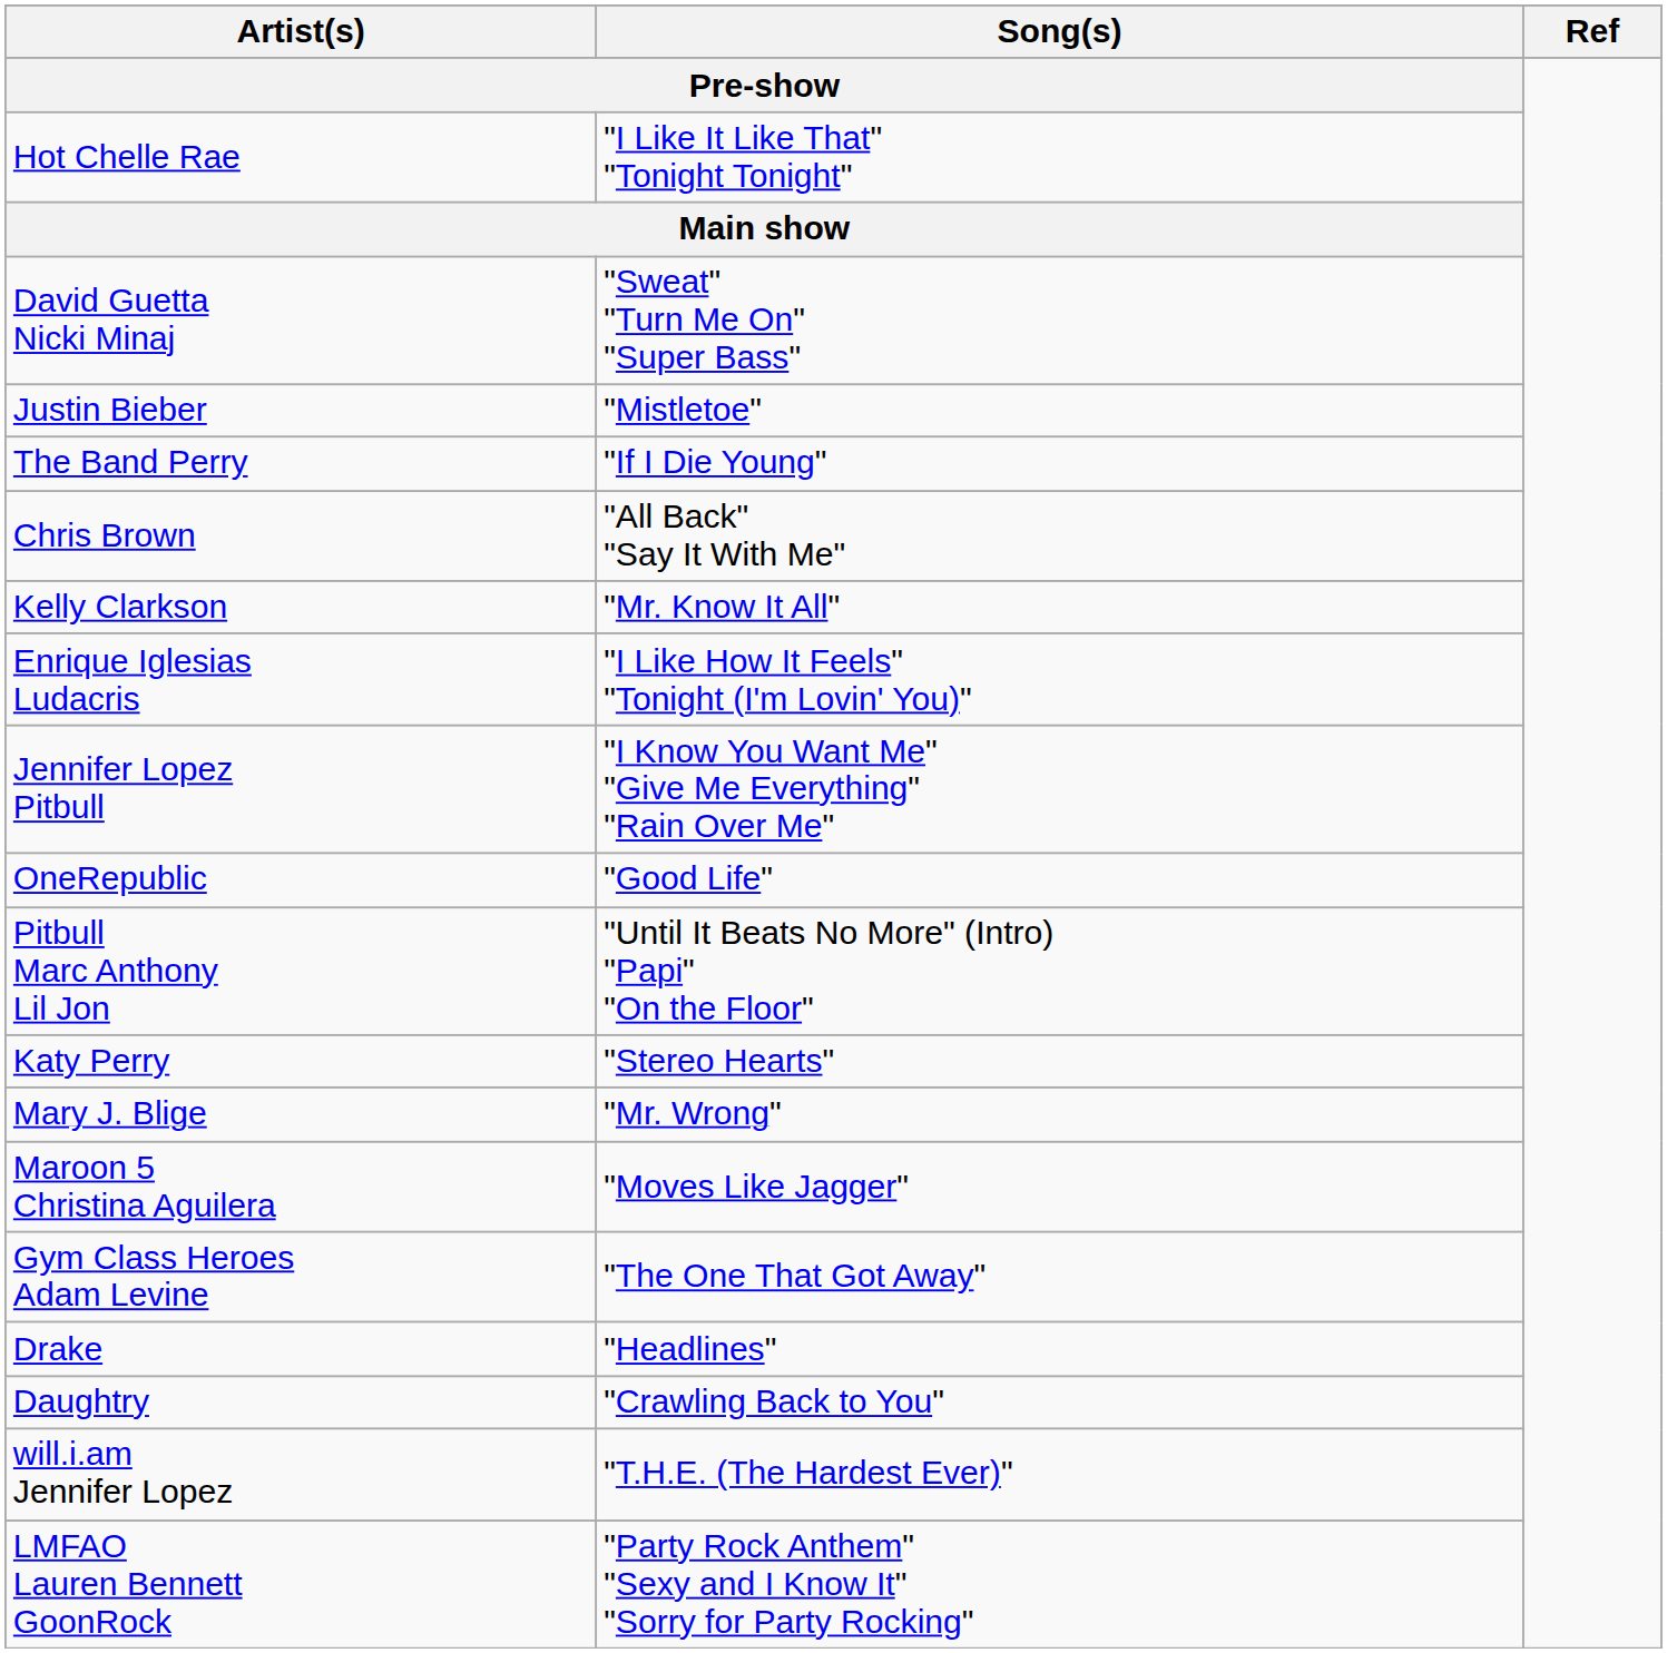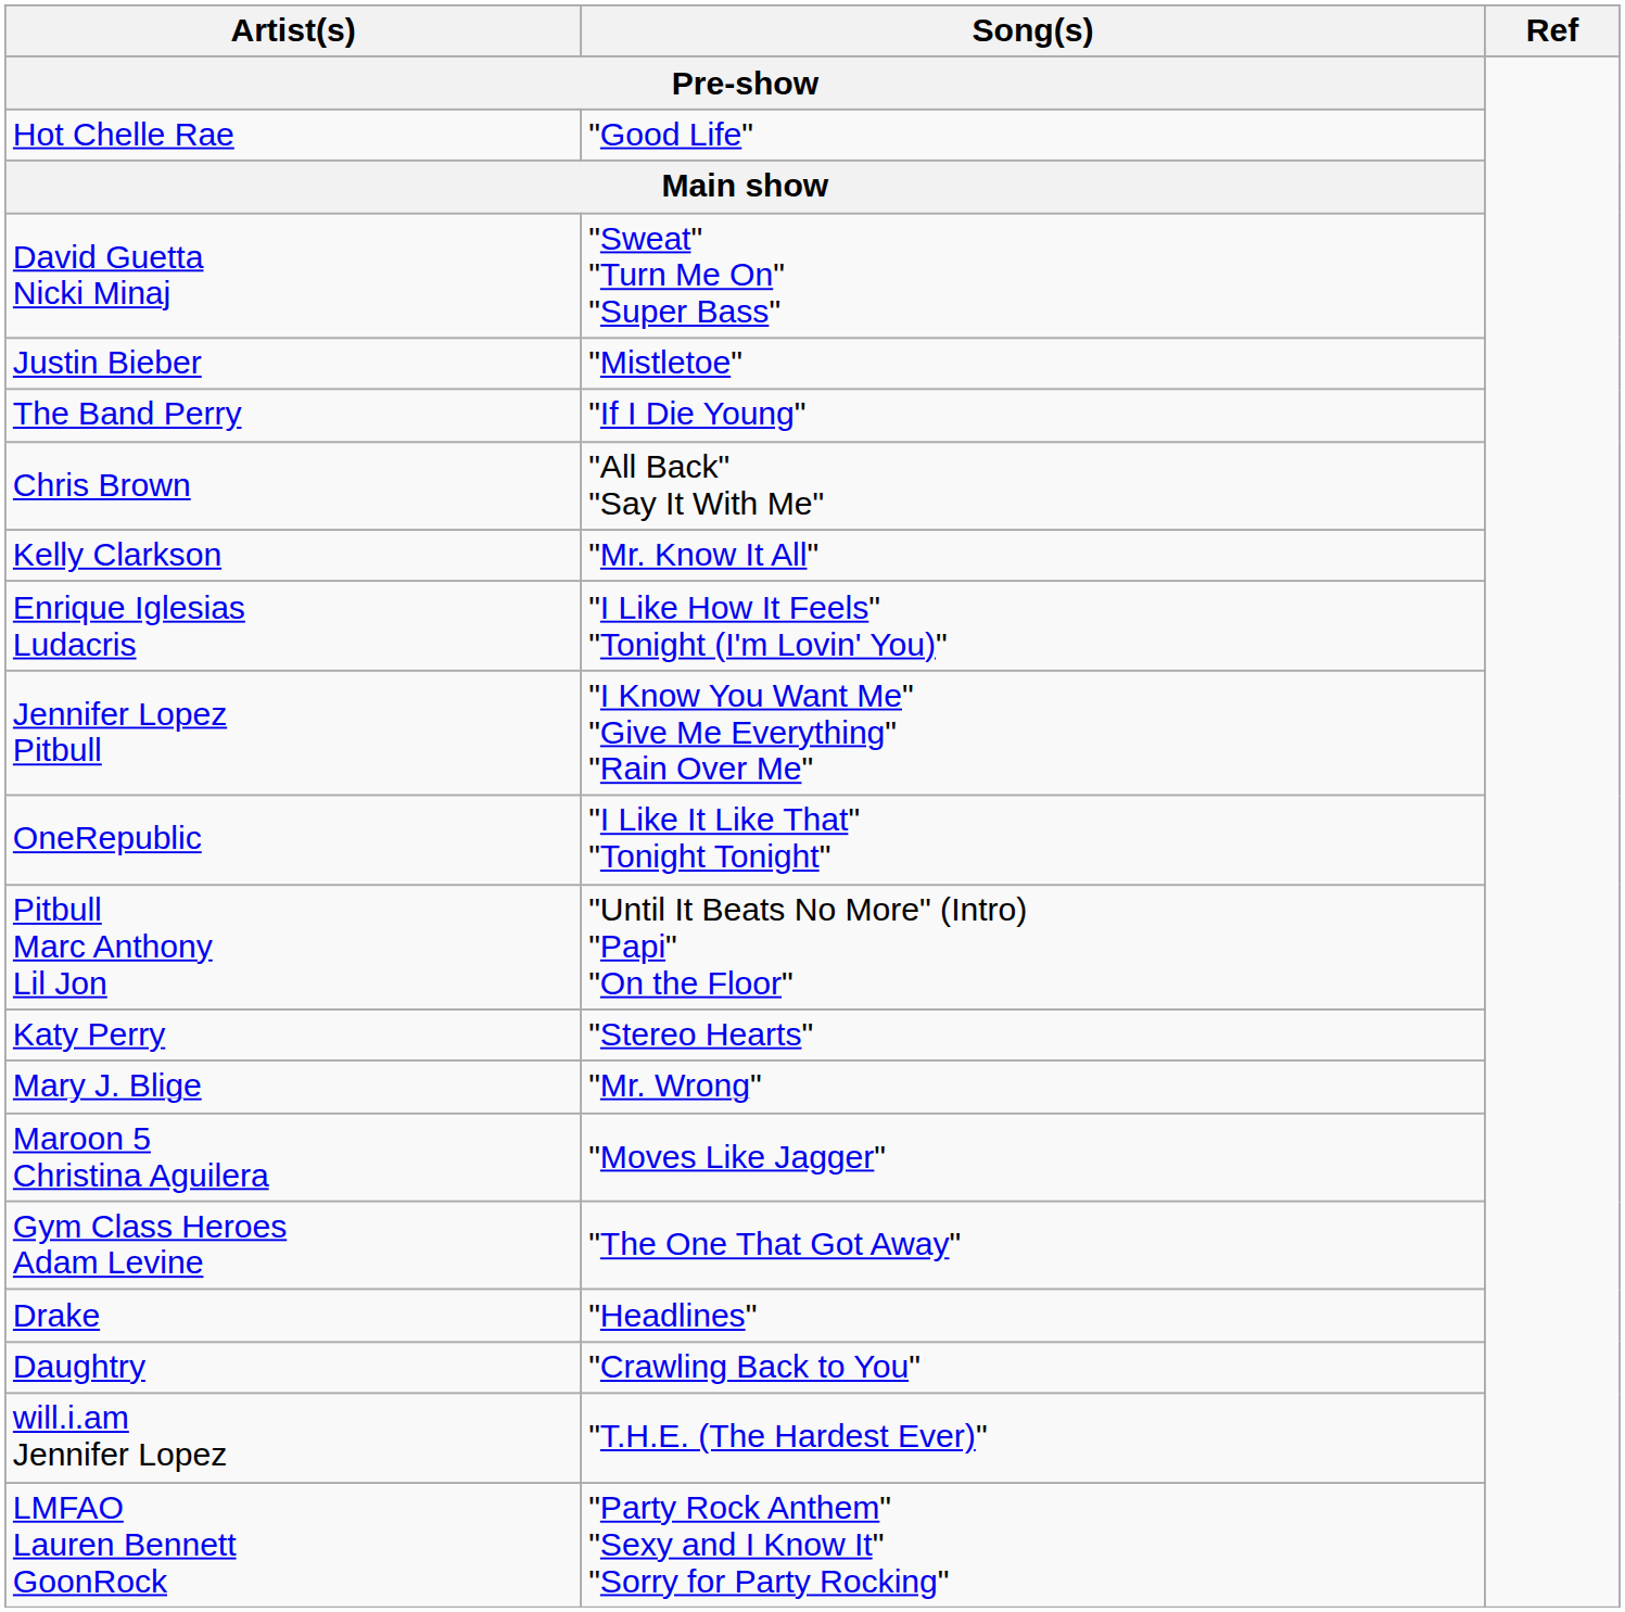Hot Chelle Rae | Song(s): "I Like It Like That" "Tonight Tonight" -> "Good Life"
OneRepublic | Song(s): "Good Life" -> "I Like It Like That" "Tonight Tonight"
